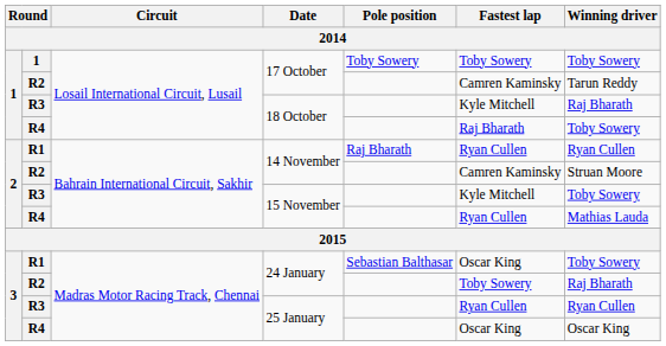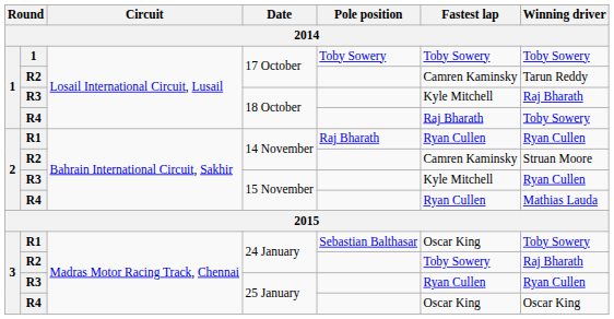R3 / 15 November | Winning driver: Toby Sowery -> Ryan Cullen
